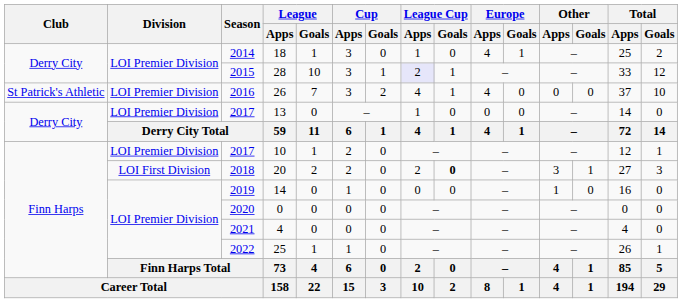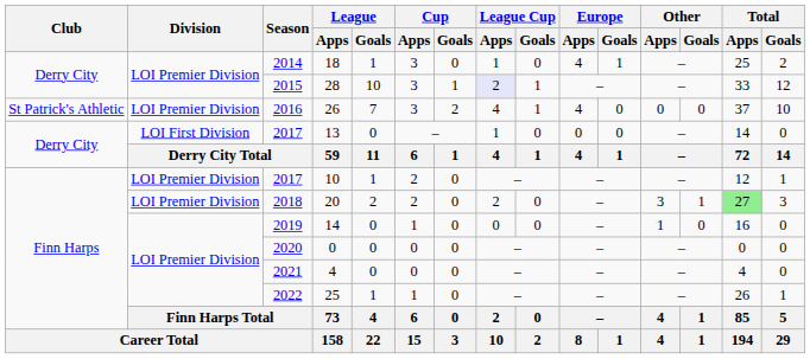13 | Division: LOI Premier Division -> LOI First Division
20 | Division: LOI First Division -> LOI Premier Division
20 | League Cup / Goals: bold -> normal
20 | Total / Apps: no background -> lightgreen background
